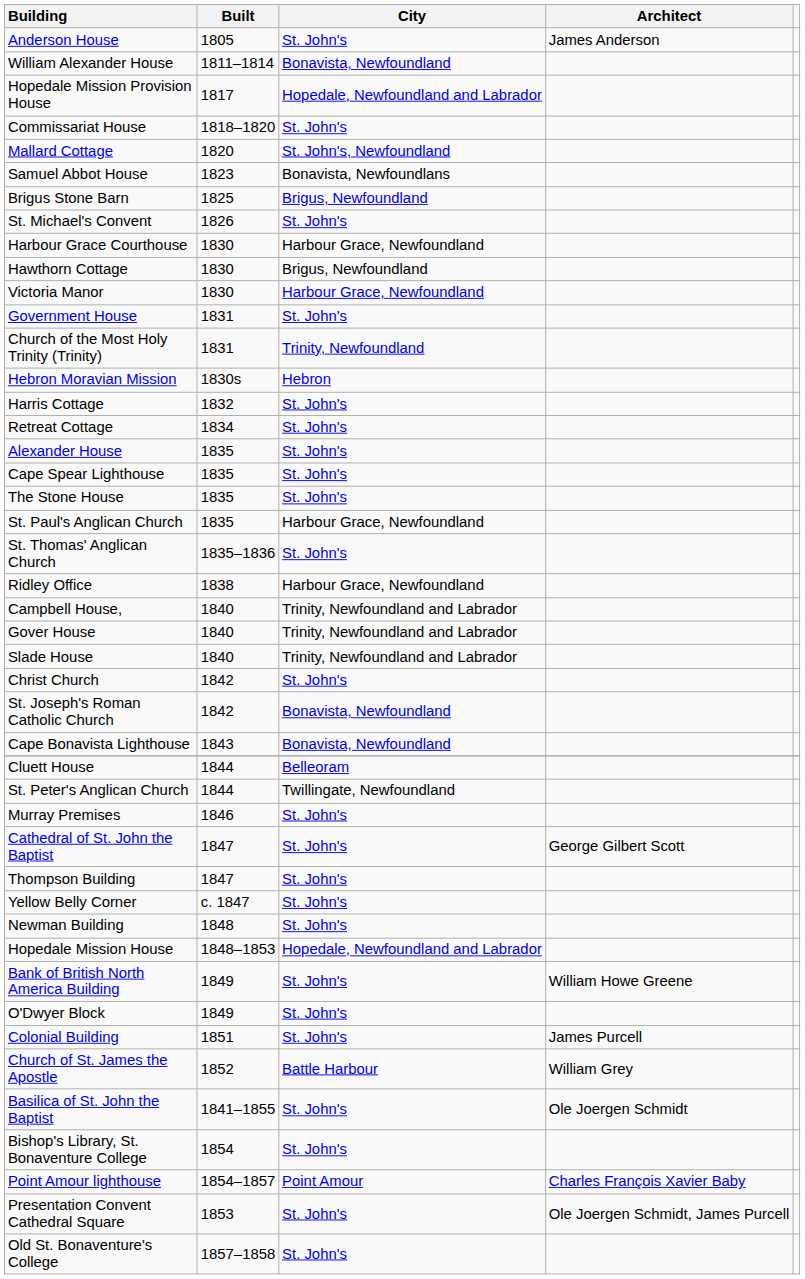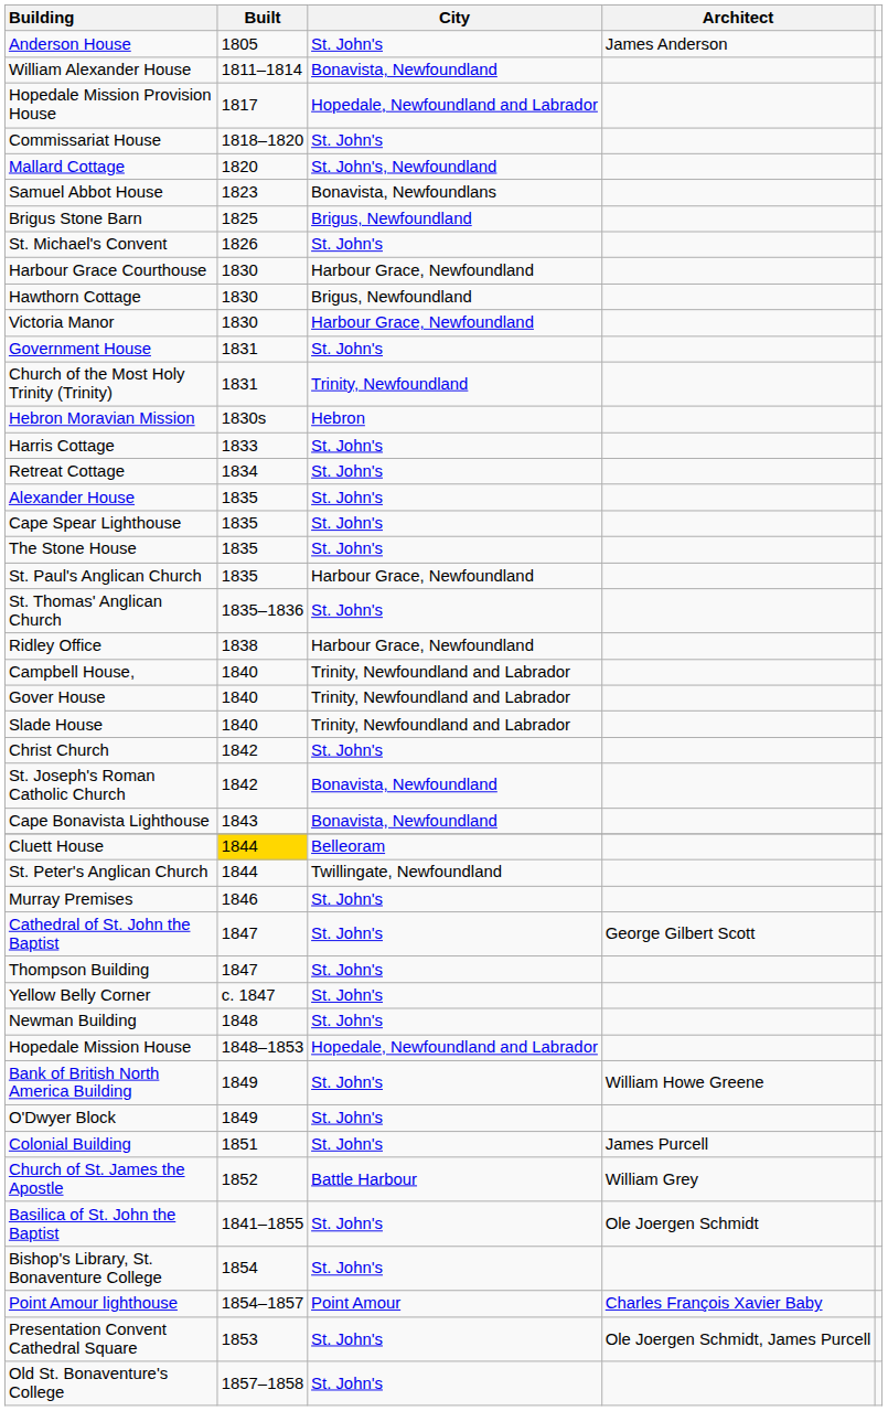Harris Cottage | Built: 1832 -> 1833
Cluett House | Built: no background -> gold background
